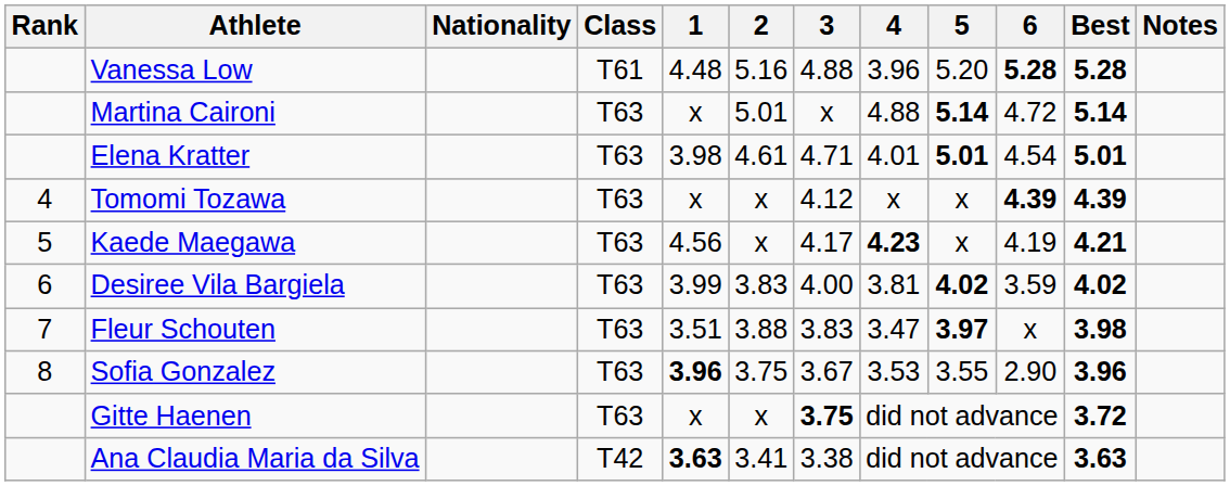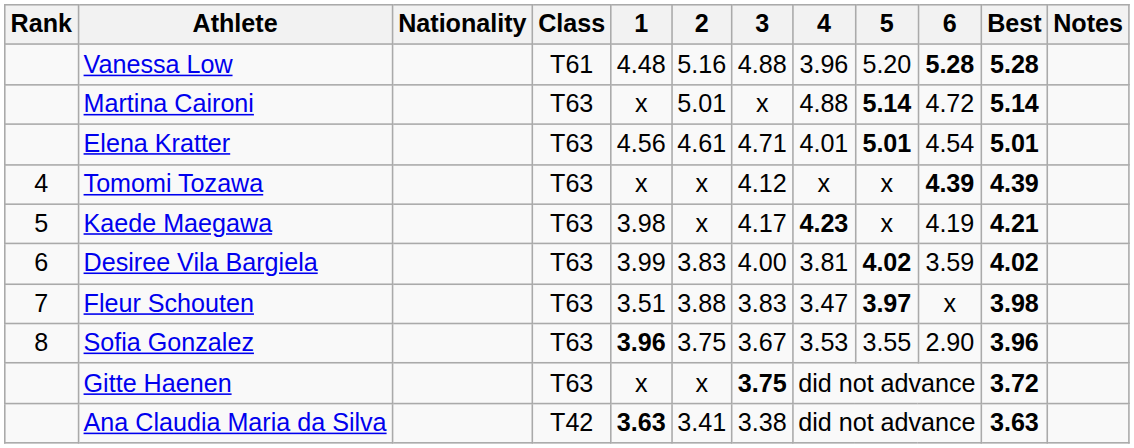Elena Kratter | 1: 3.98 -> 4.56
Kaede Maegawa | 1: 4.56 -> 3.98
